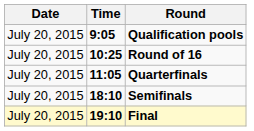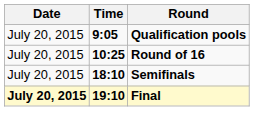- row: July 20, 2015 | 11:05 | Quarterfinals
Final | Date: normal -> bold
